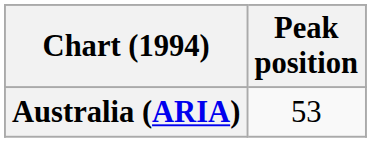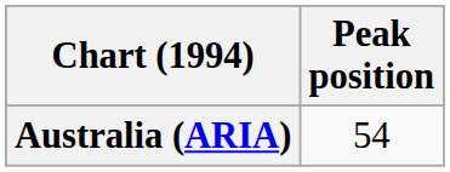Australia (ARIA) | Peak position: 53 -> 54
